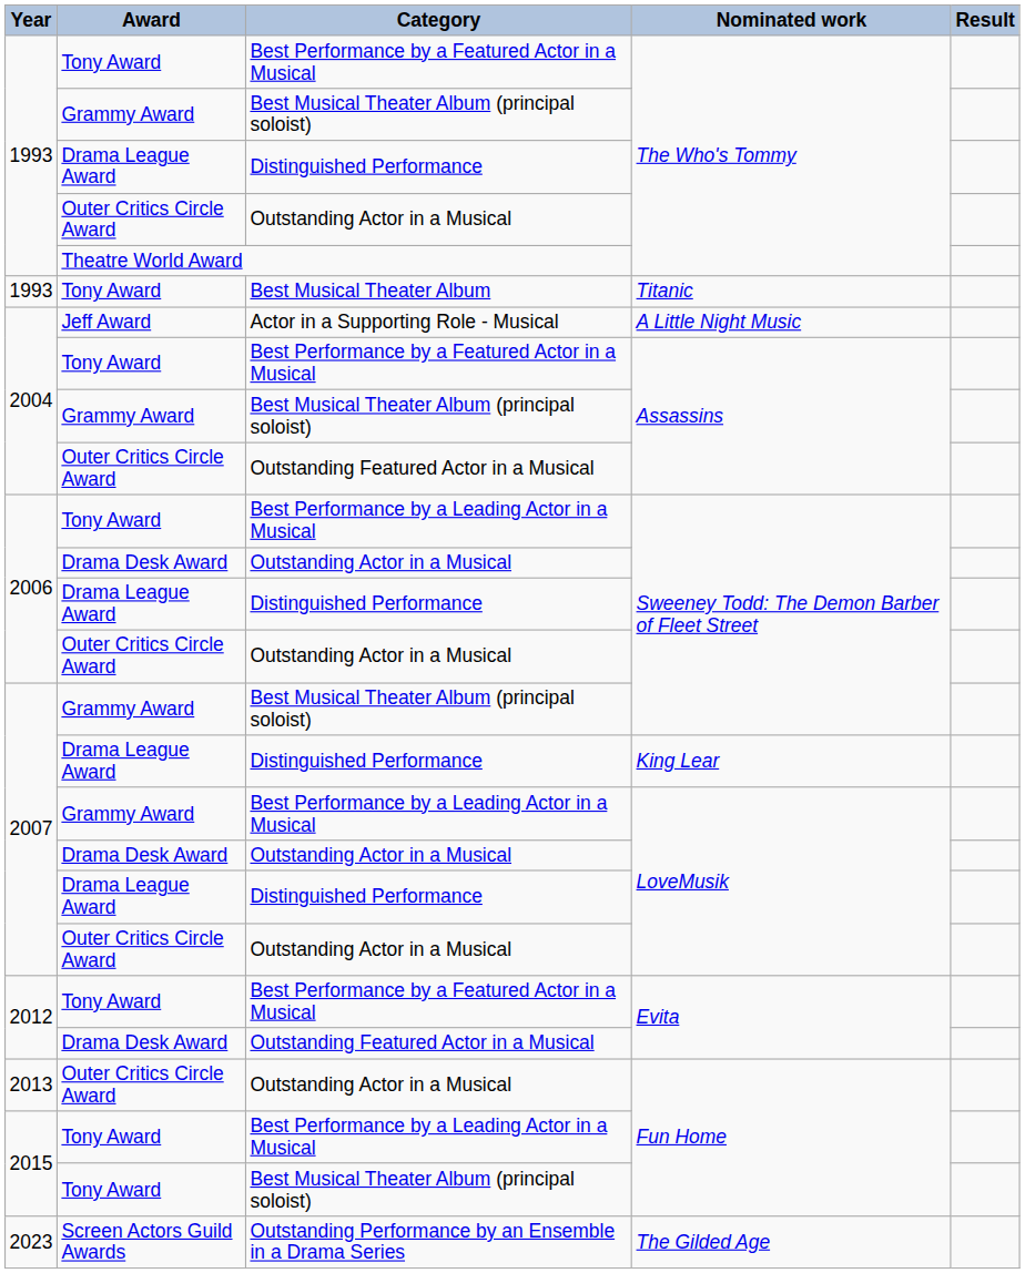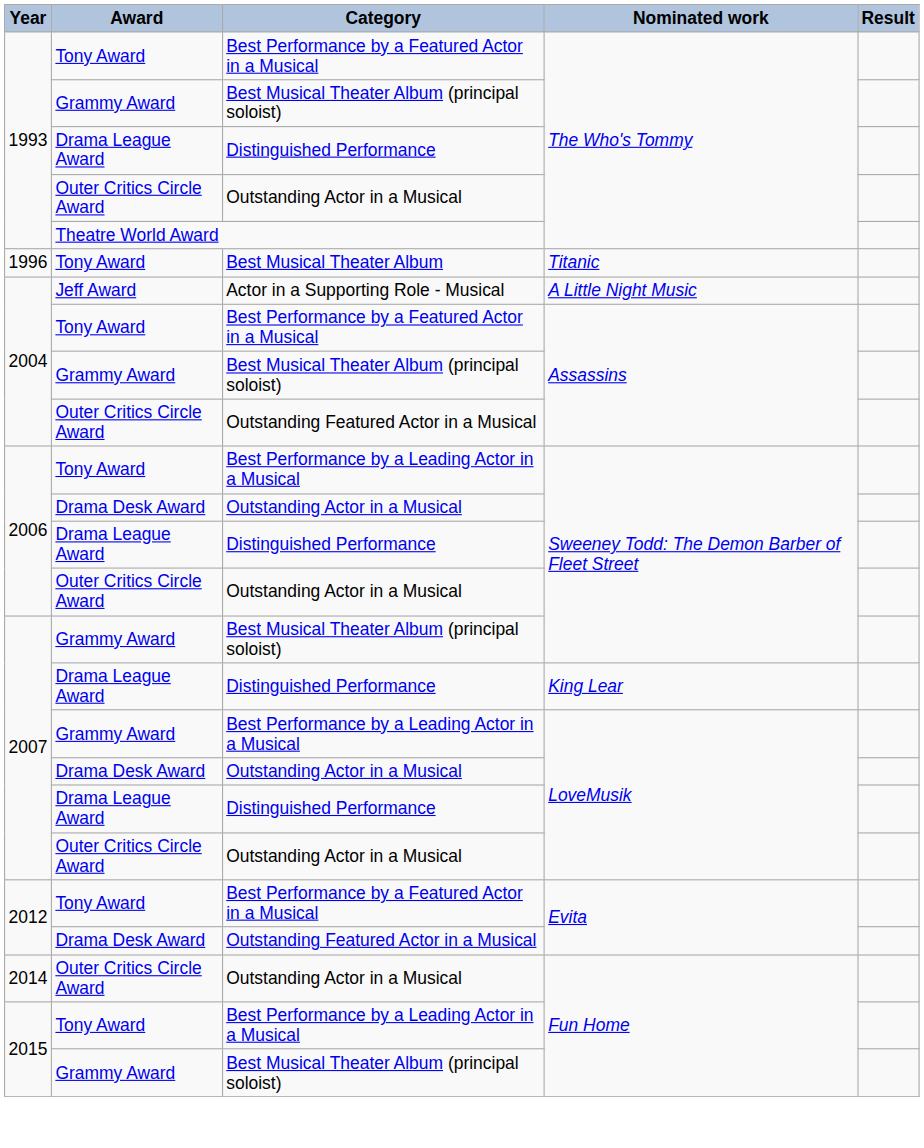Best Musical Theater Album | Year: 1993 -> 1996
Outstanding Actor in a Musical / Fun Home | Year: 2013 -> 2014
Best Musical Theater Album (principal soloist) / Fun Home | Award: Tony Award -> Grammy Award
- row: 2023 | Screen Actors Guild Awards | Outstanding Performance by an Ensemble in a Drama Series | The Gilded Age
